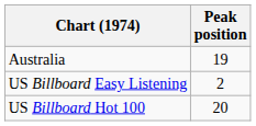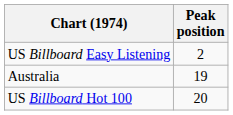rows swapped: Australia <-> US Billboard Easy Listening
